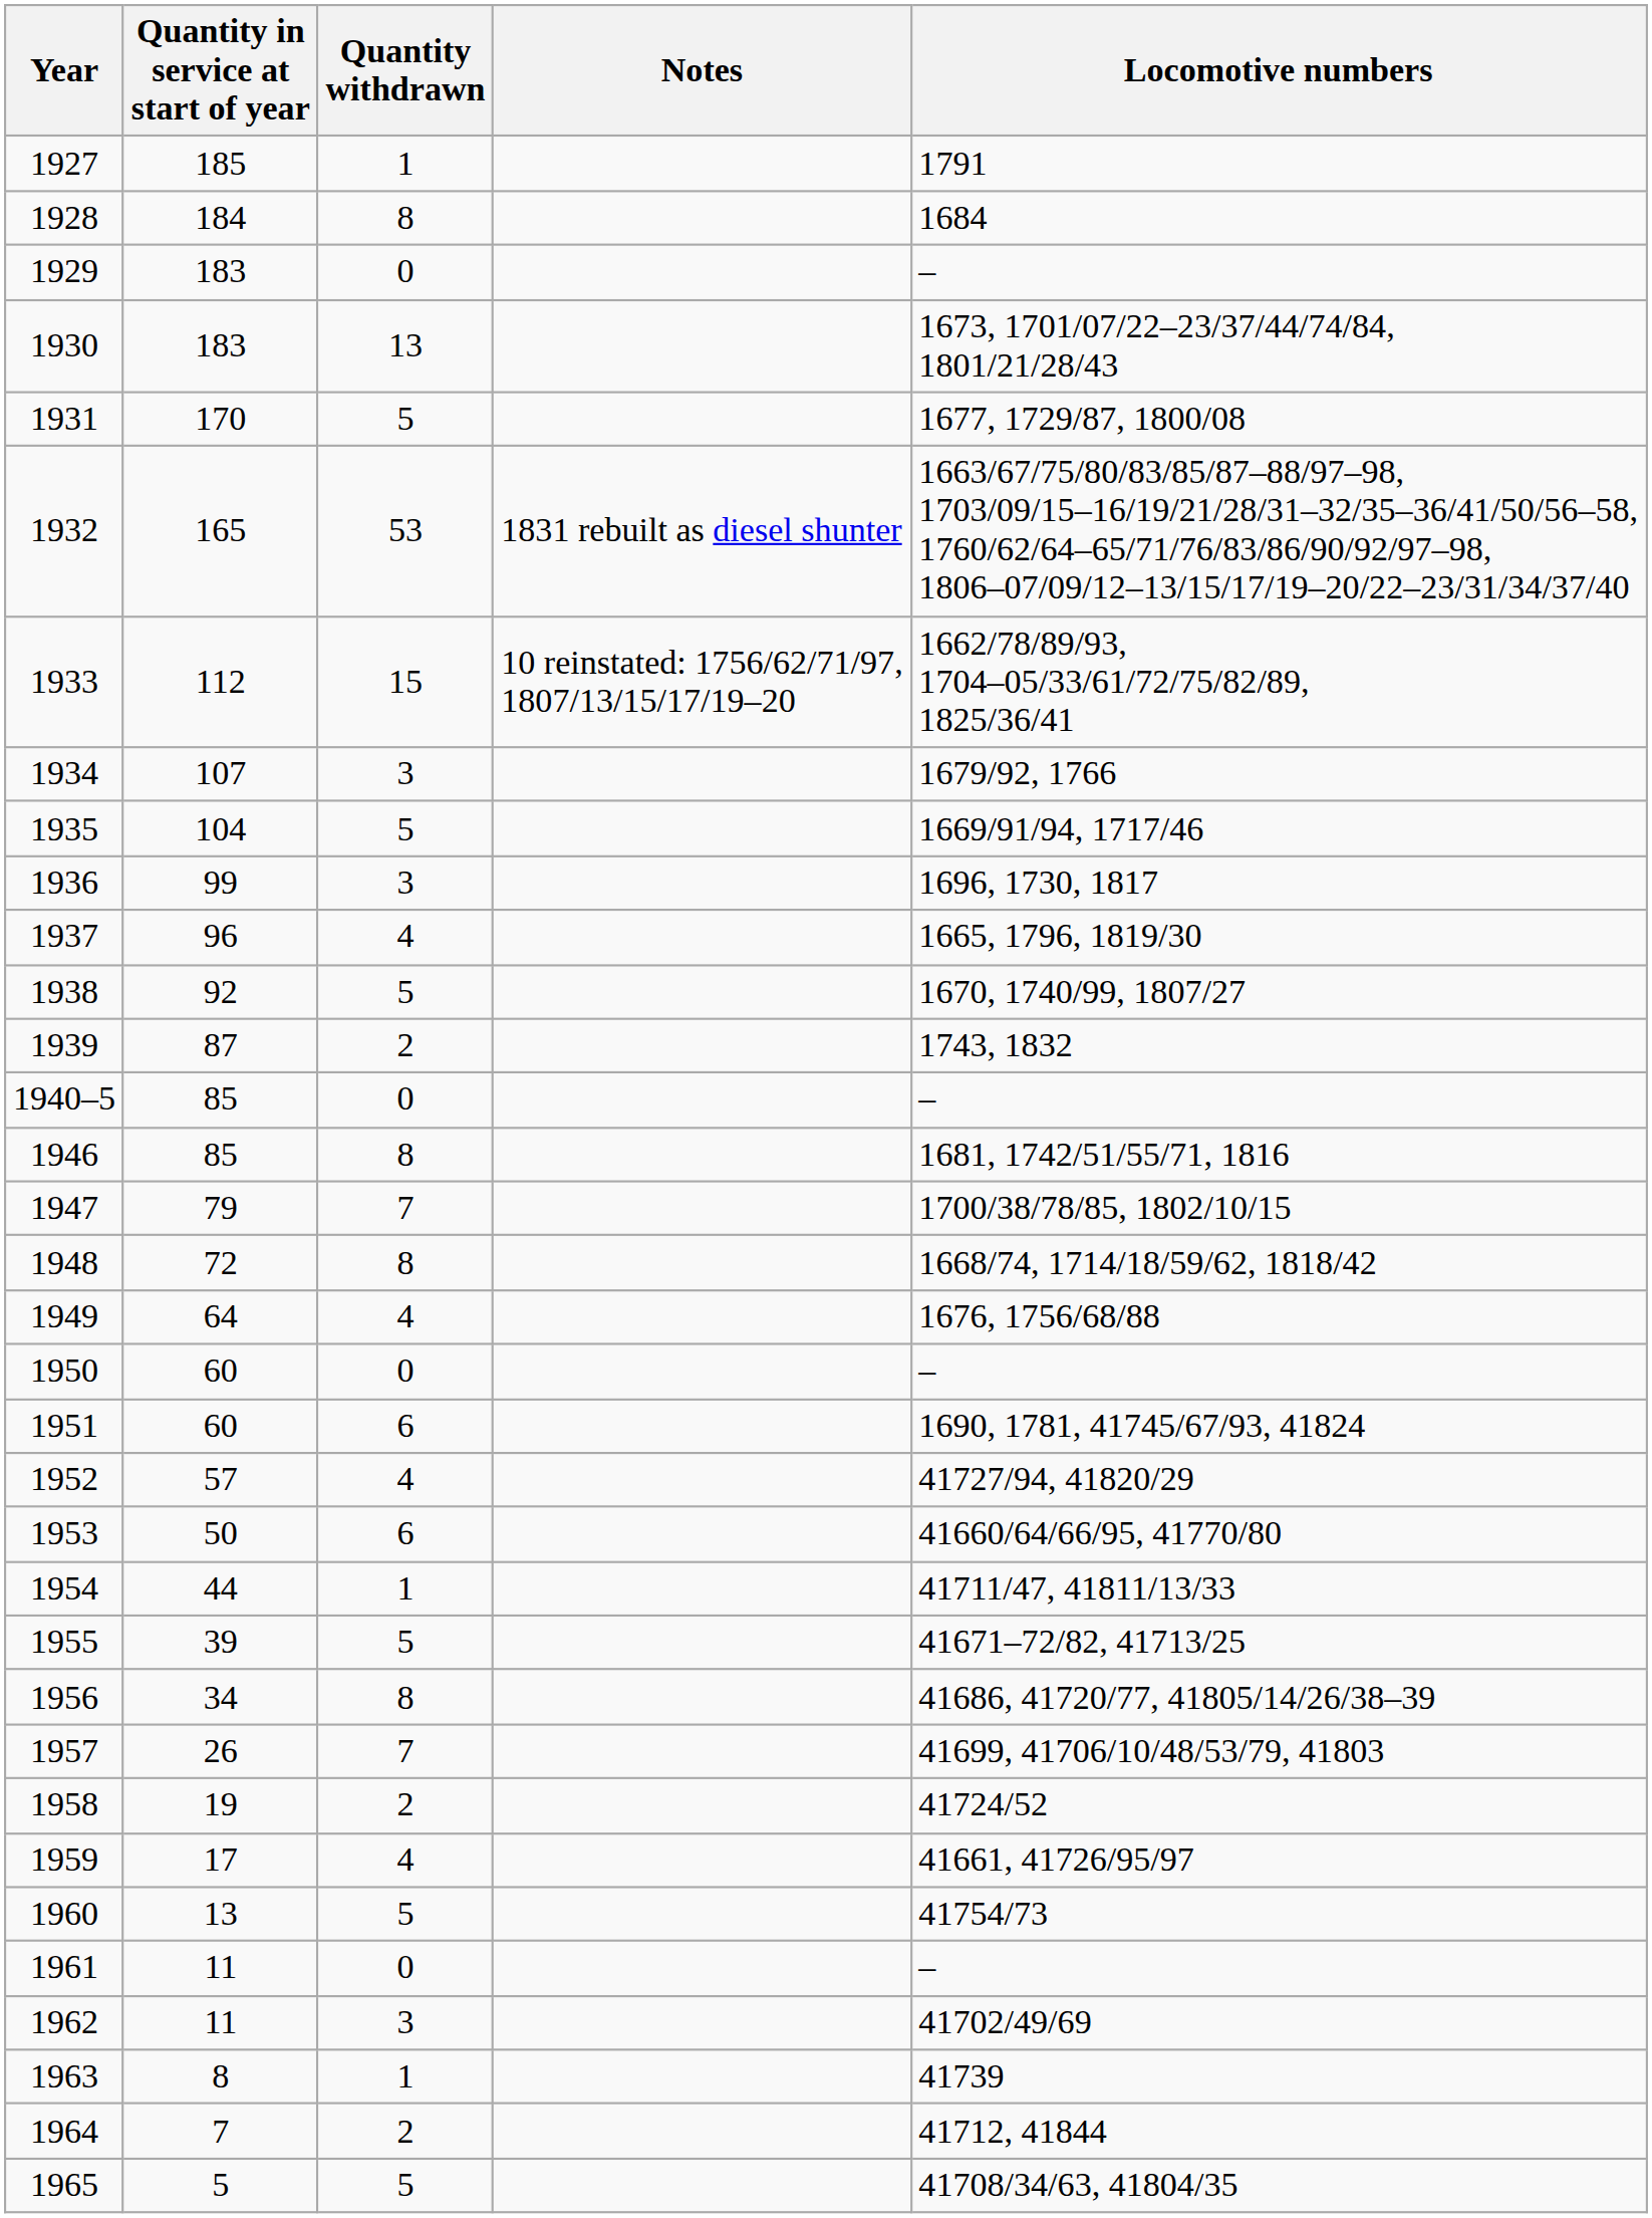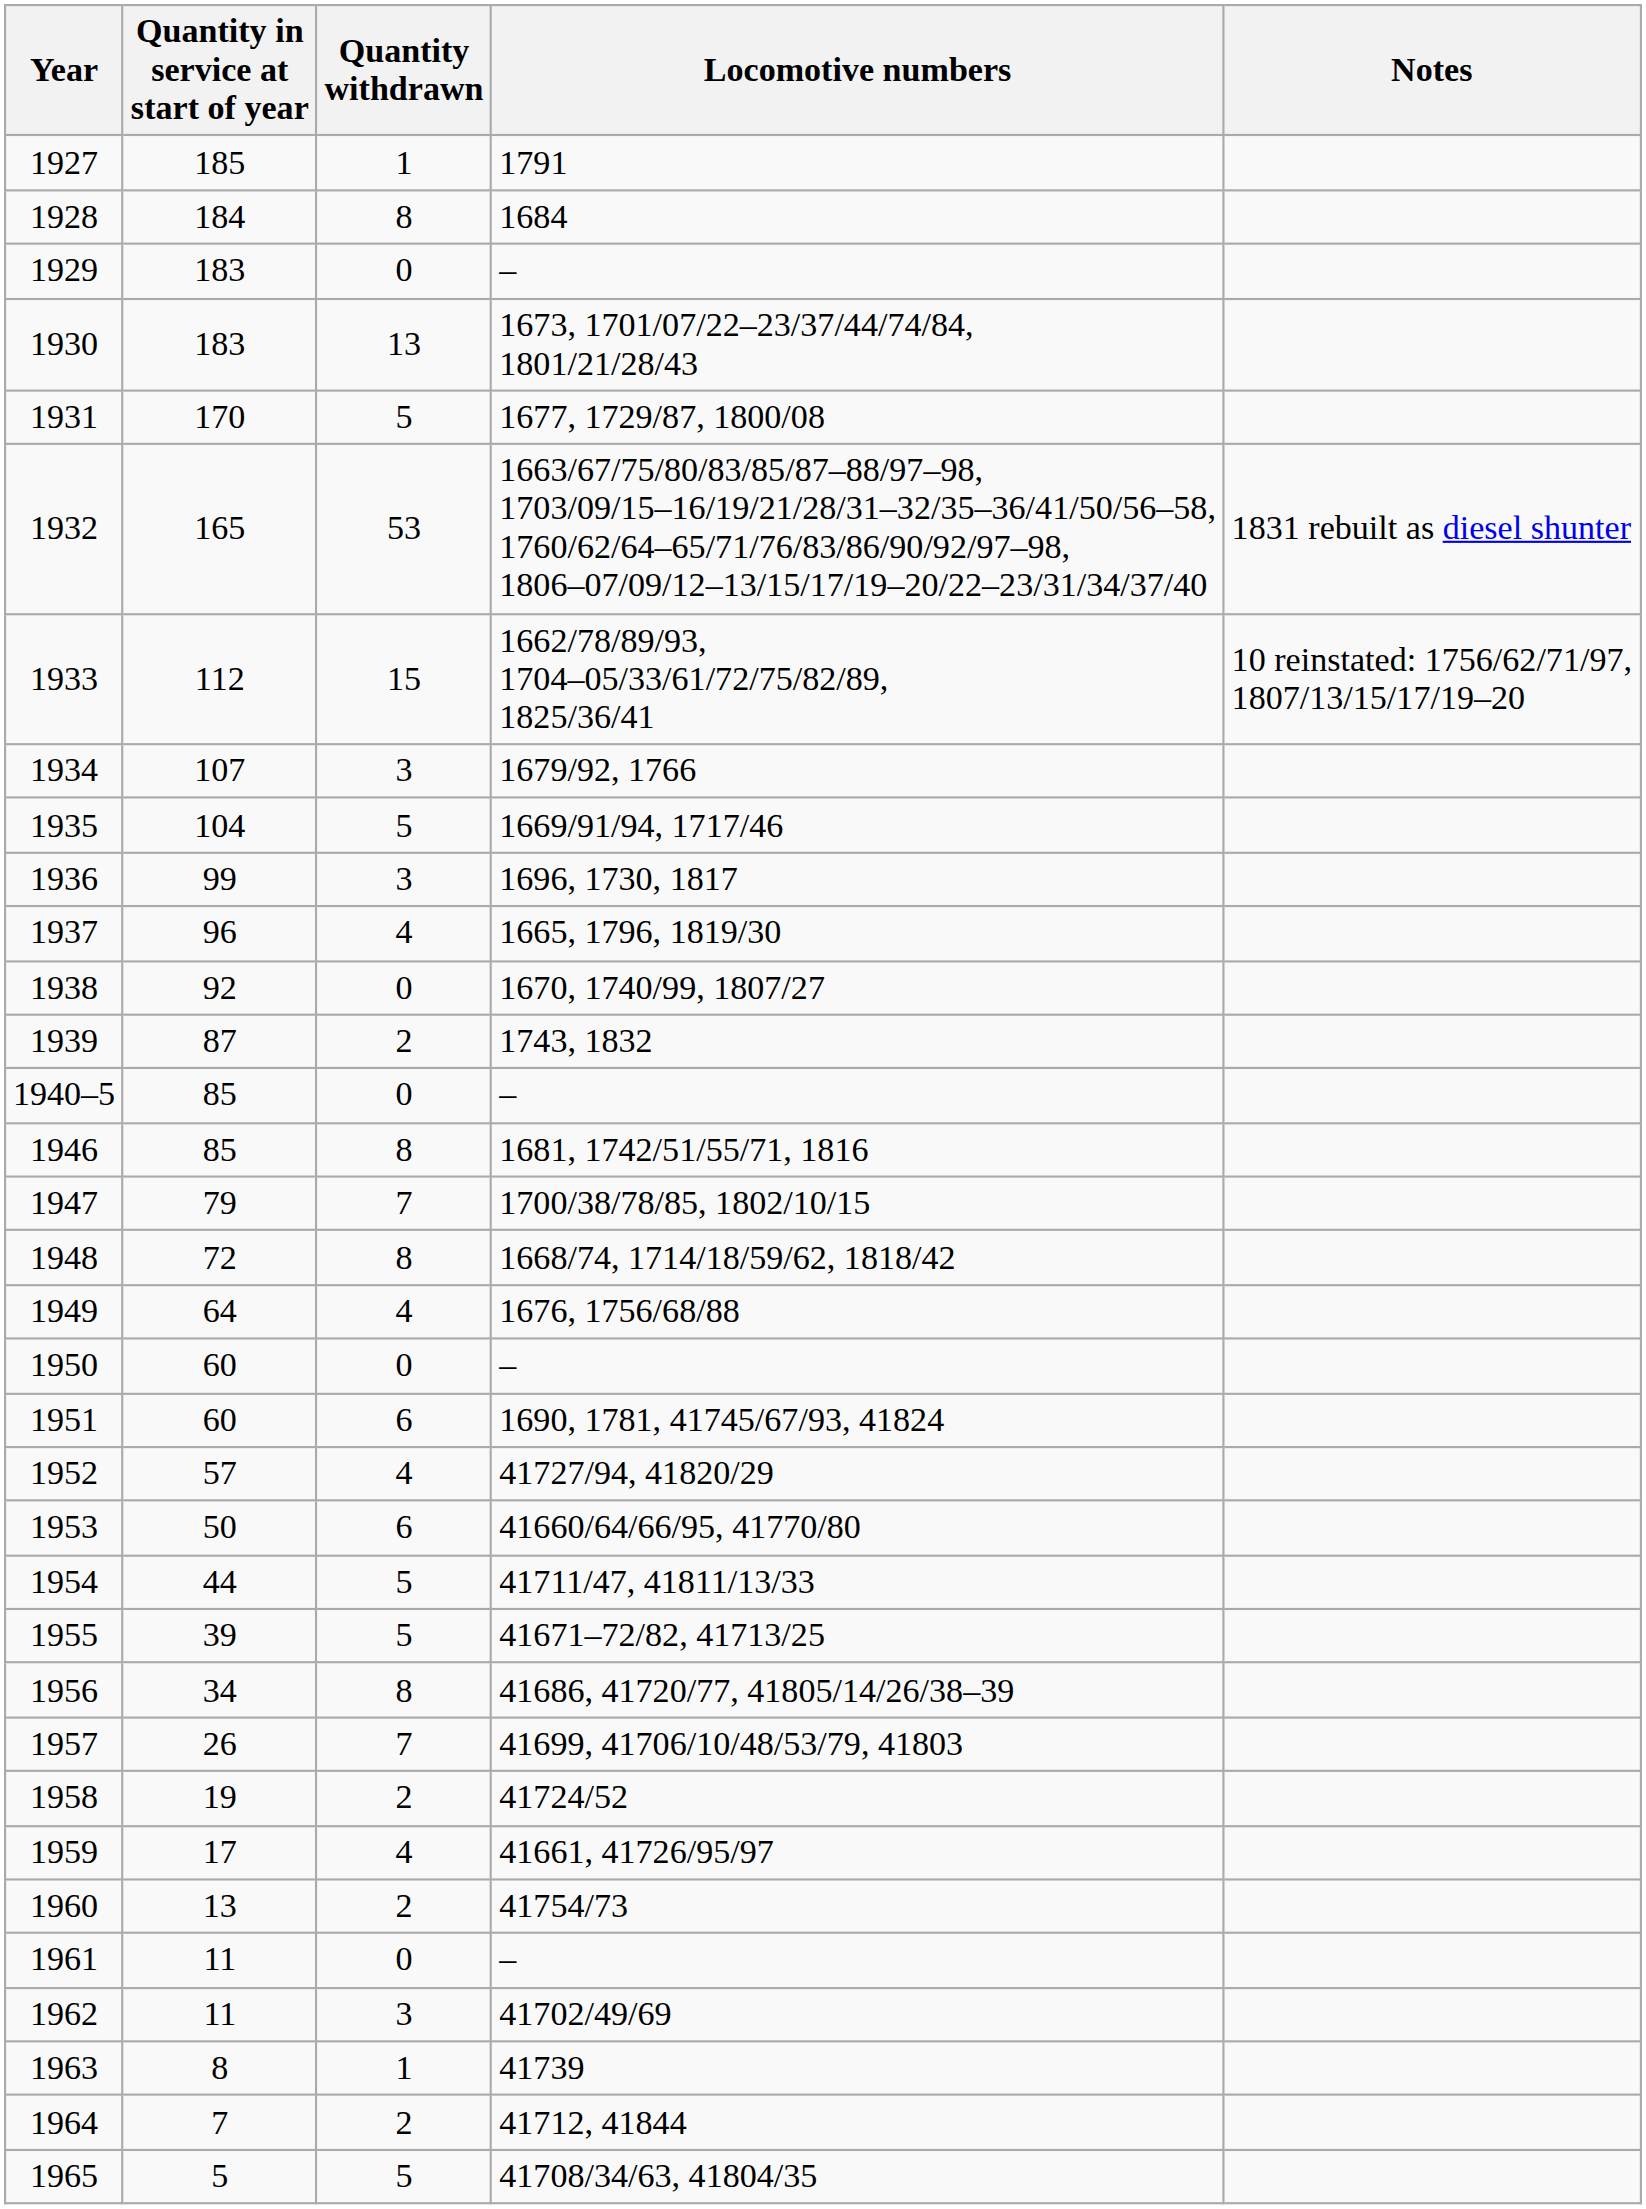columns swapped: Locomotive numbers <-> Notes
1938 | Quantity withdrawn: 5 -> 0
1954 | Quantity withdrawn: 1 -> 5
1960 | Quantity withdrawn: 5 -> 2
